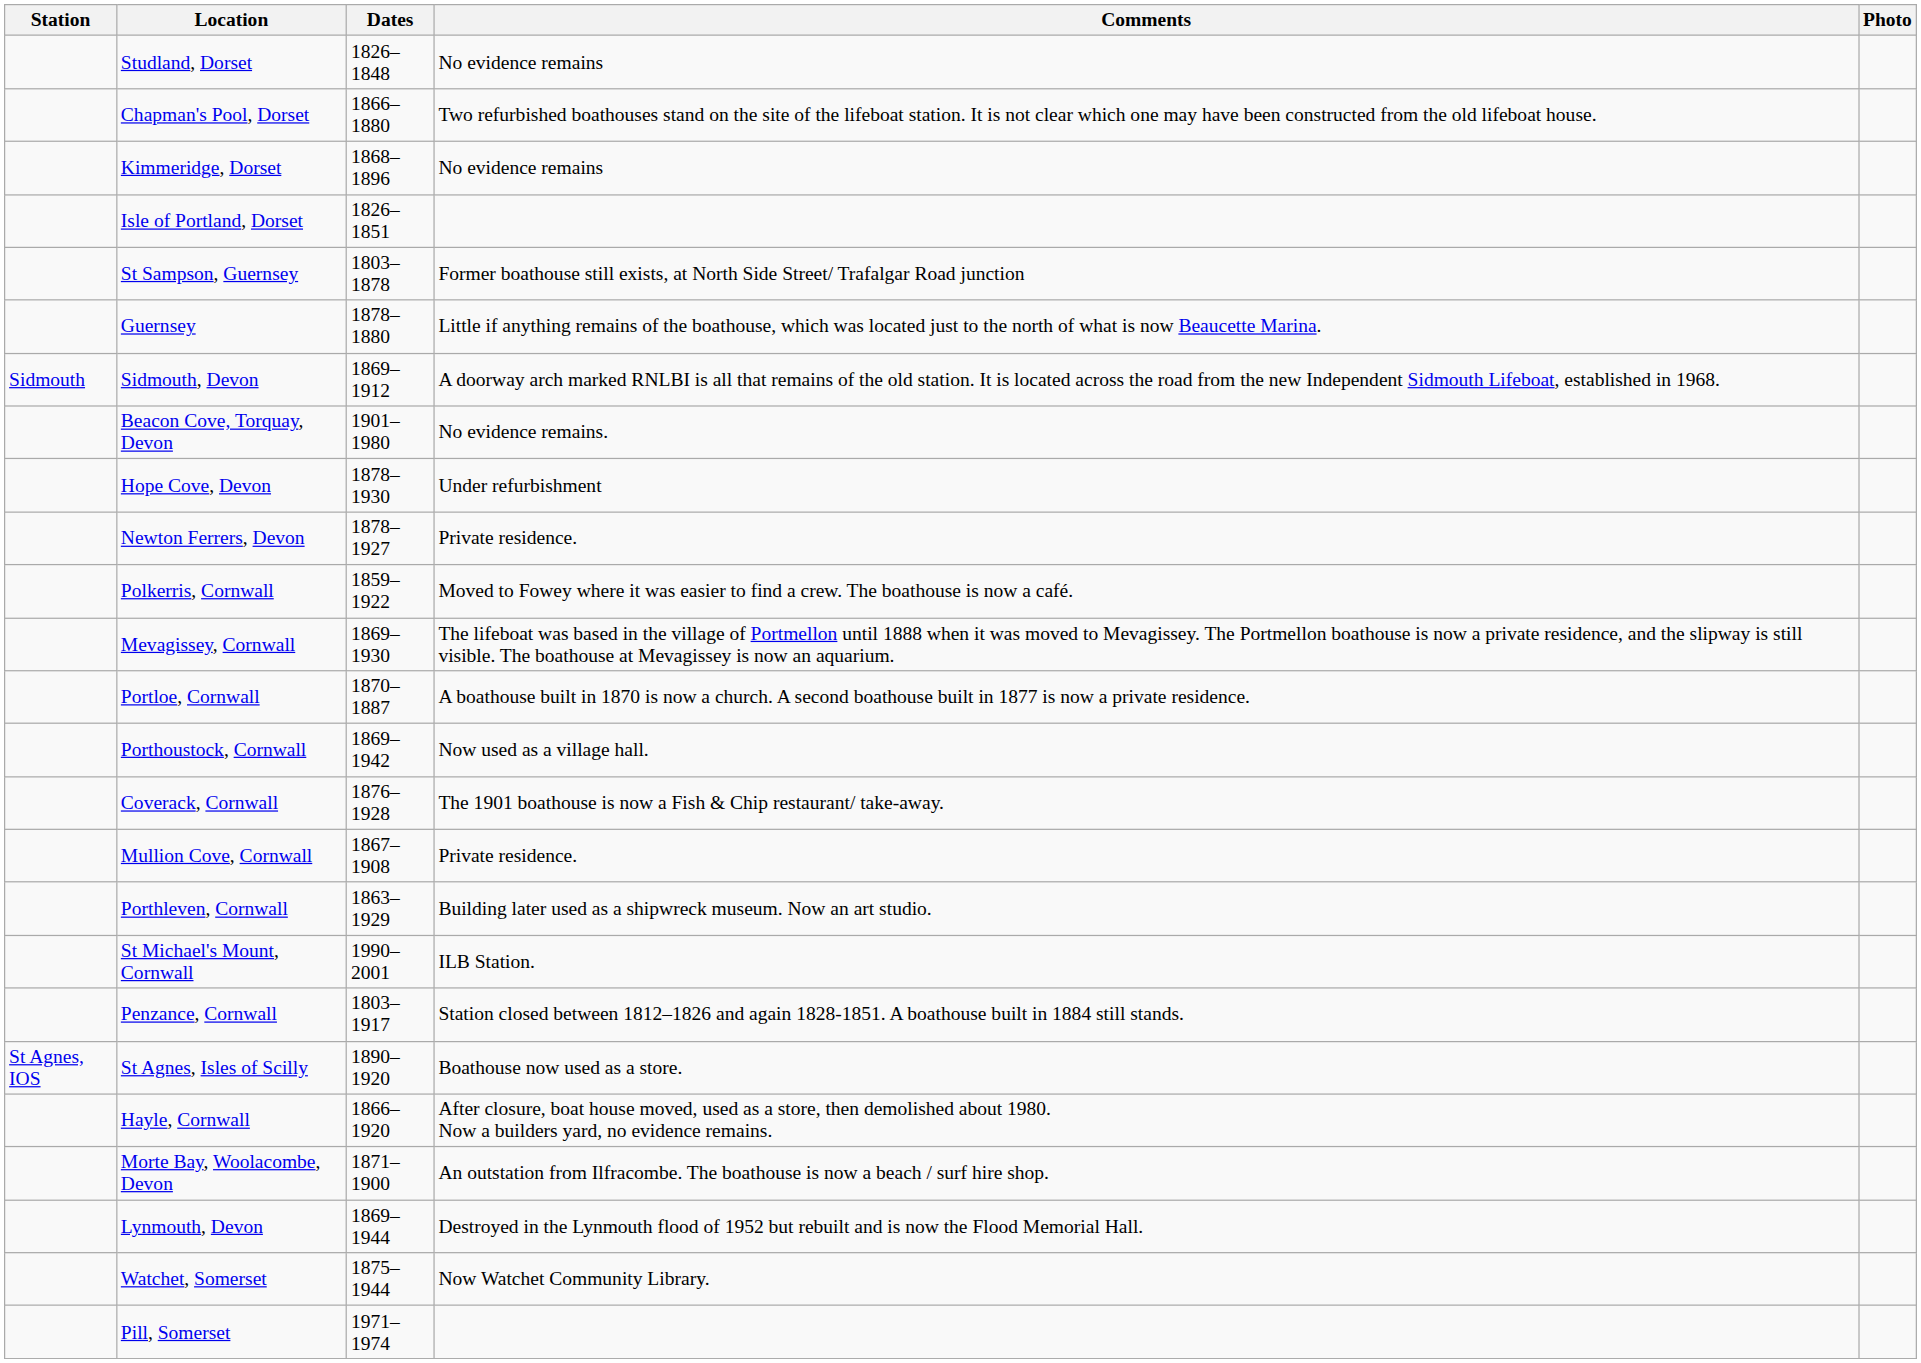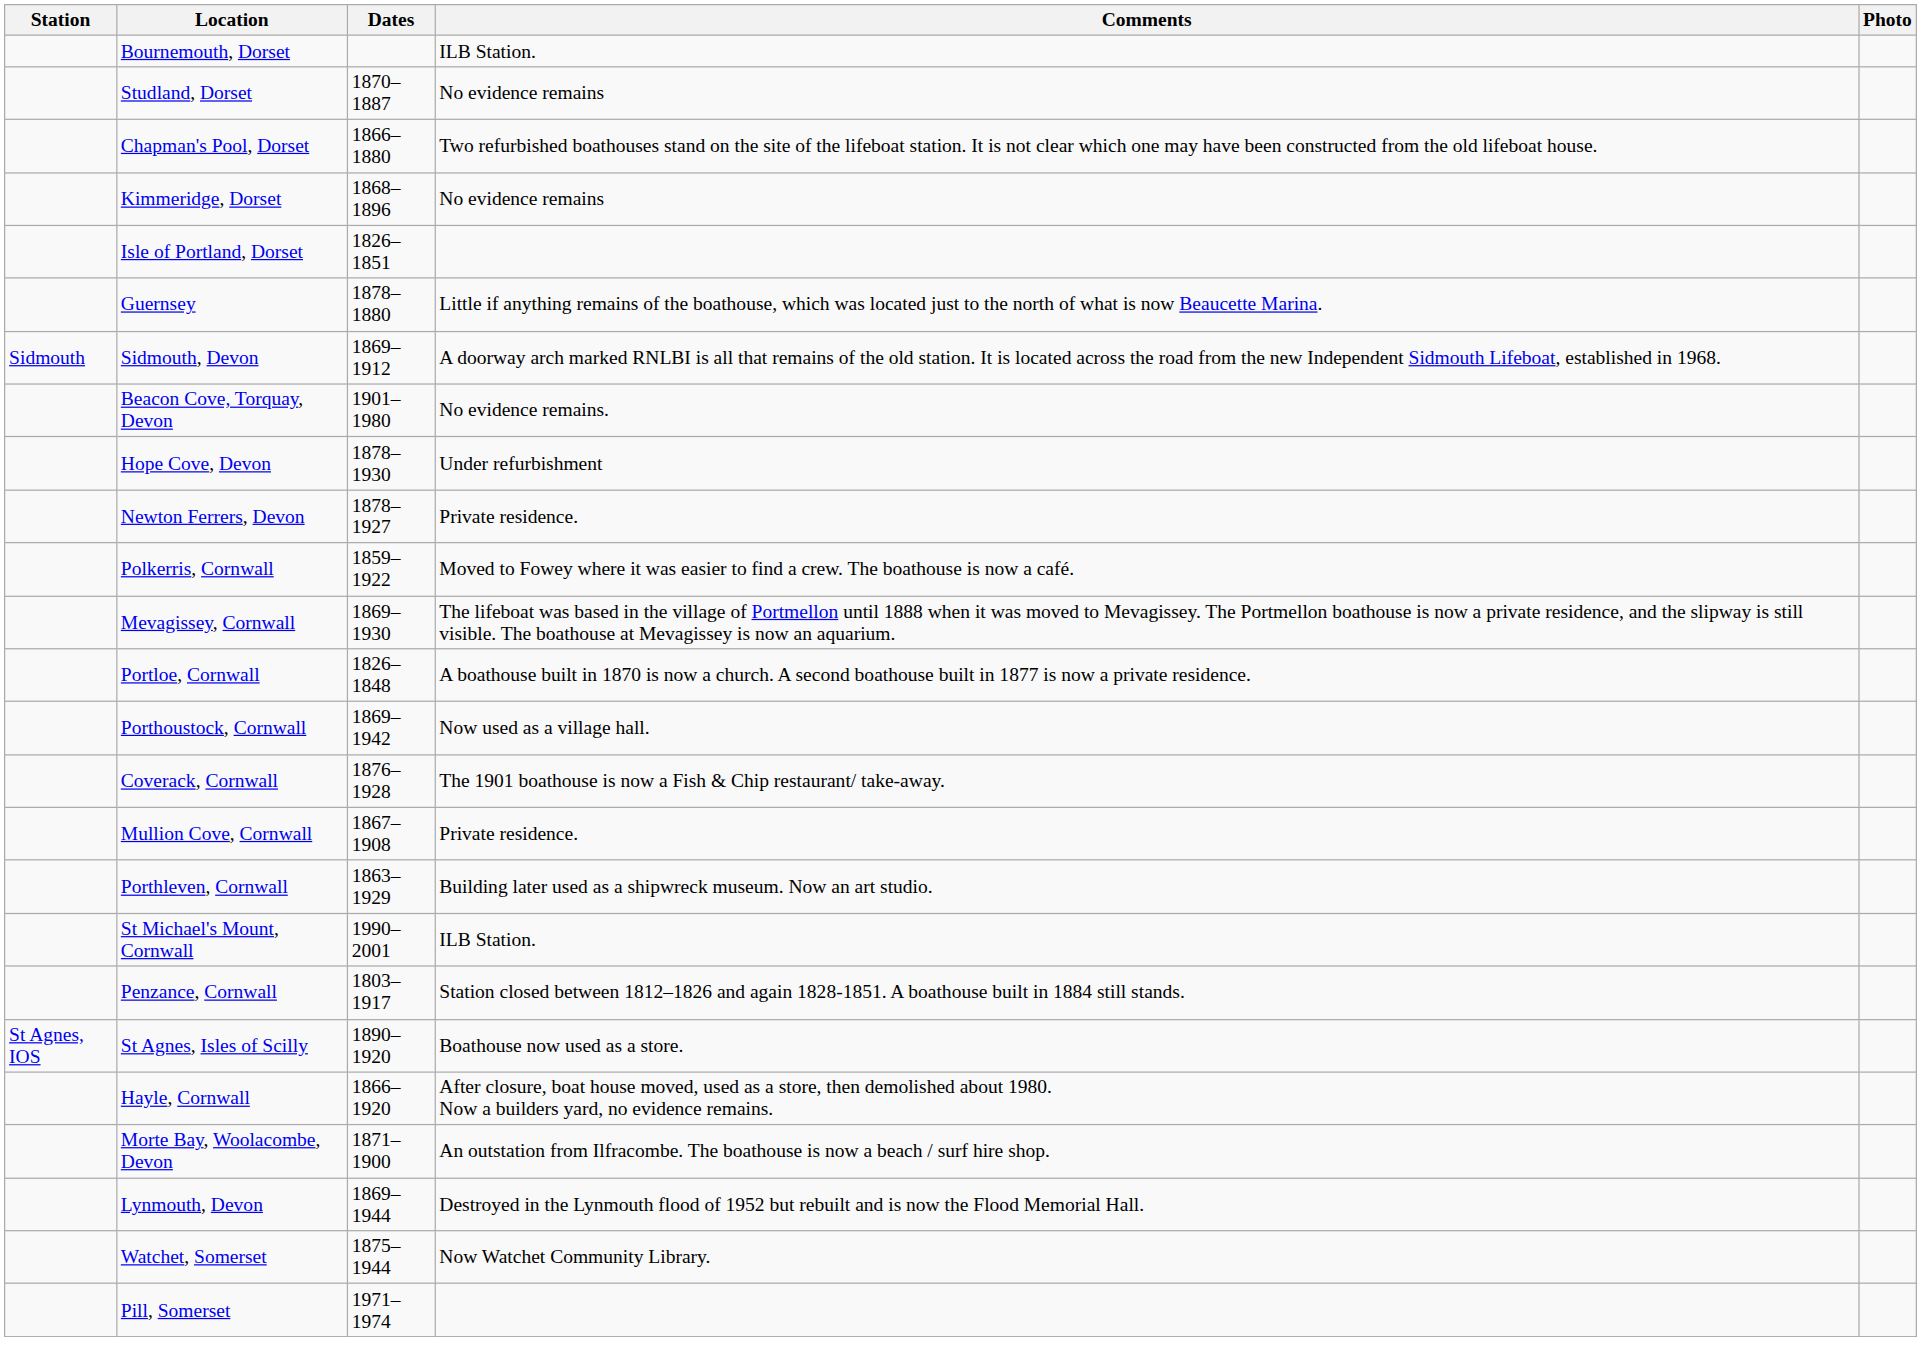+ row: Bournemouth, Dorset | ILB Station.
Studland, Dorset | Dates: 1826–1848 -> 1870–1887
- row: St Sampson, Guernsey | 1803–1878 | Former boathouse still exists, at North Side Street/ Trafalgar Road junction
Portloe, Cornwall | Dates: 1870–1887 -> 1826–1848
